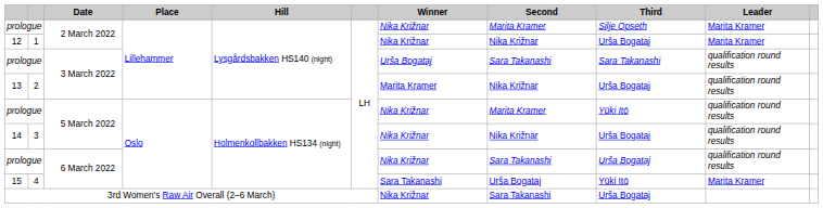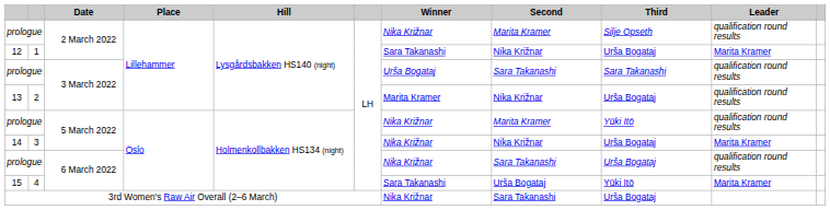prologue / 2 March 2022 | Leader: Marita Kramer -> qualification round results
12 | Winner: Nika Križnar -> Sara Takanashi
14 | Leader: qualification round results -> Marita Kramer
